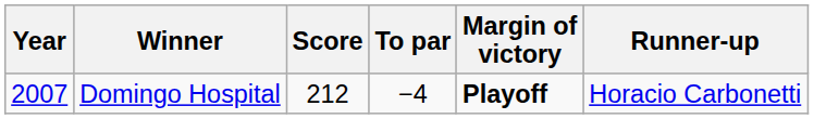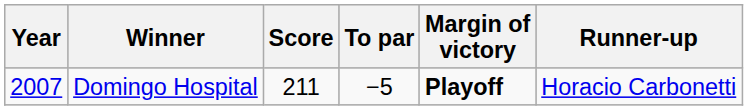Domingo Hospital | Score: 212 -> 211
Domingo Hospital | To par: −4 -> −5
